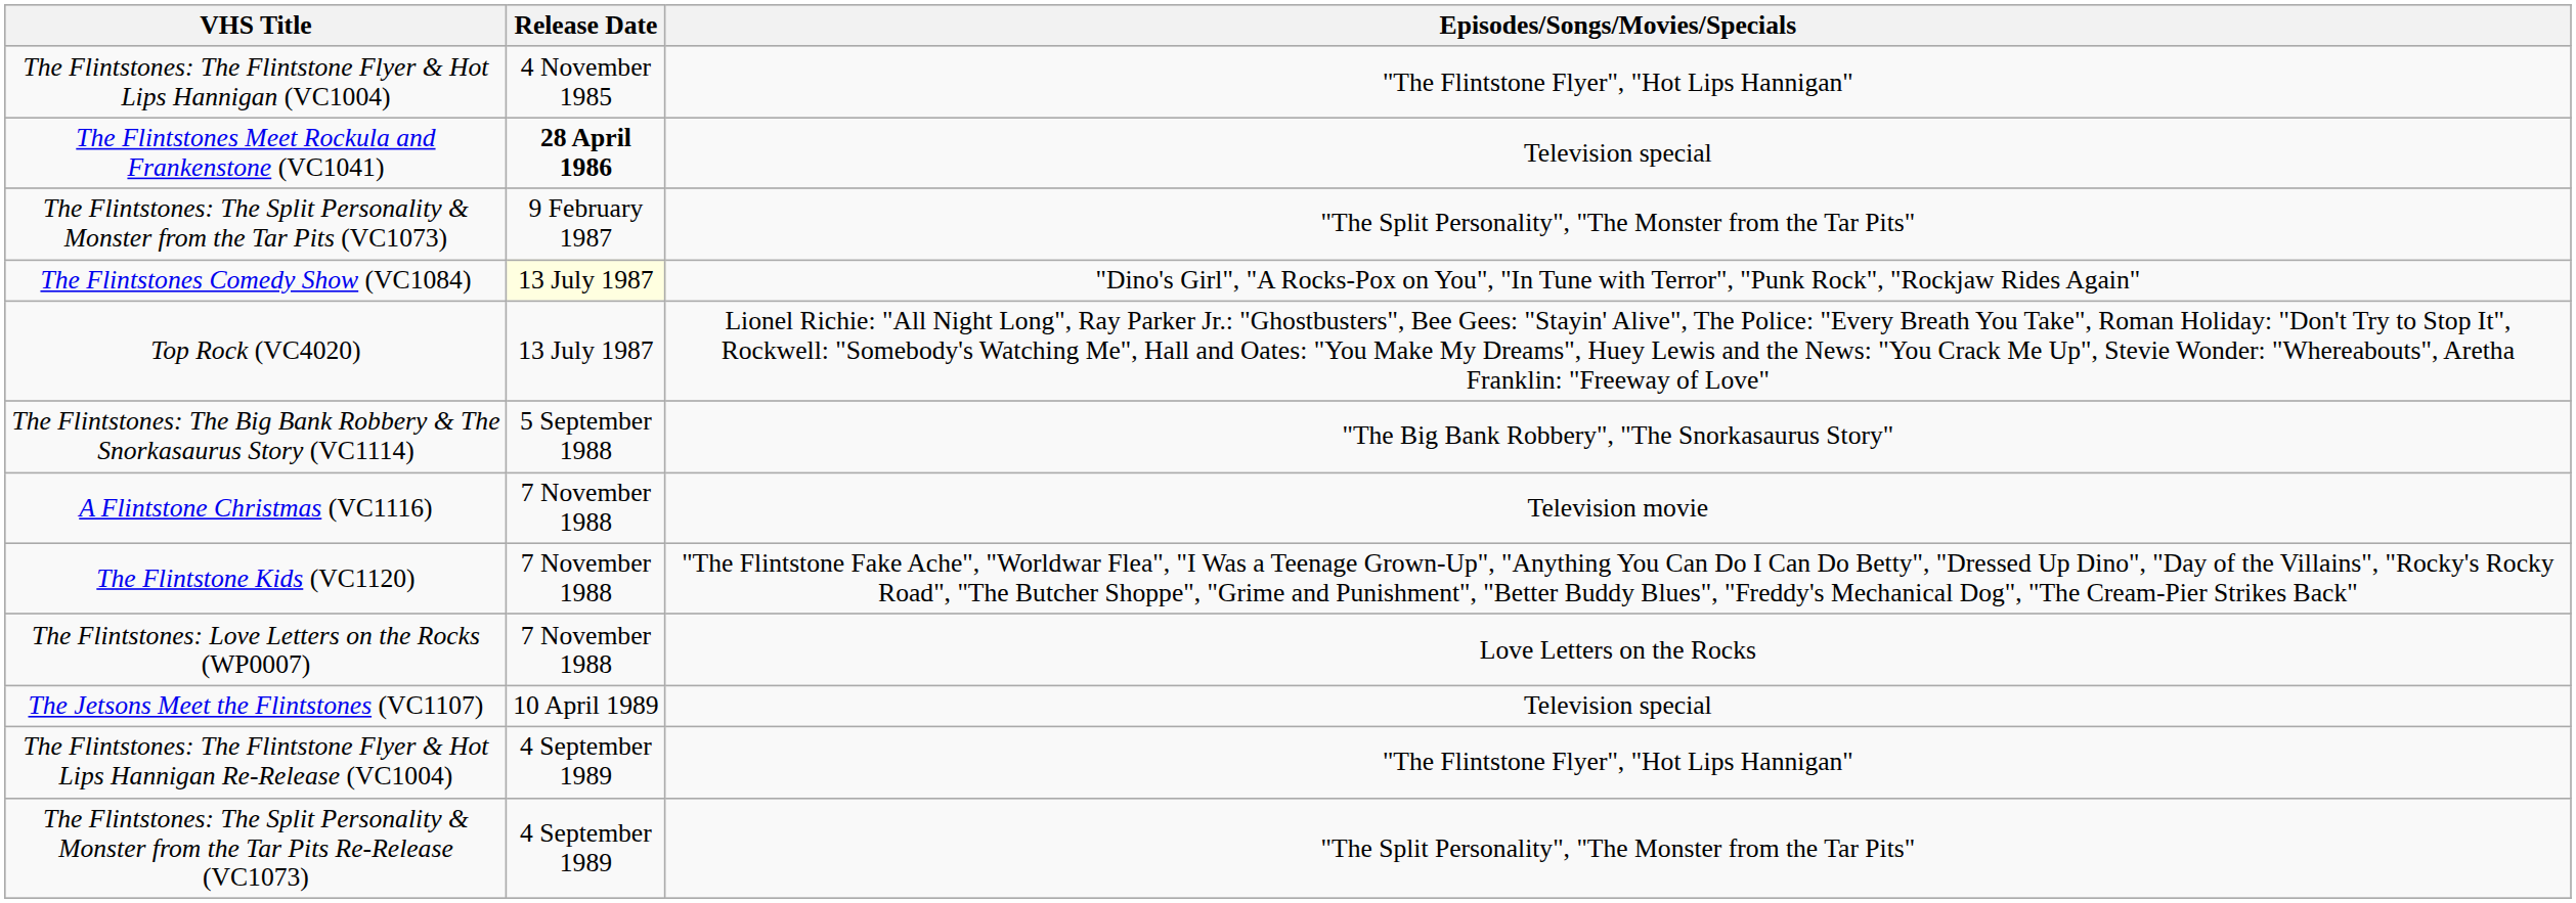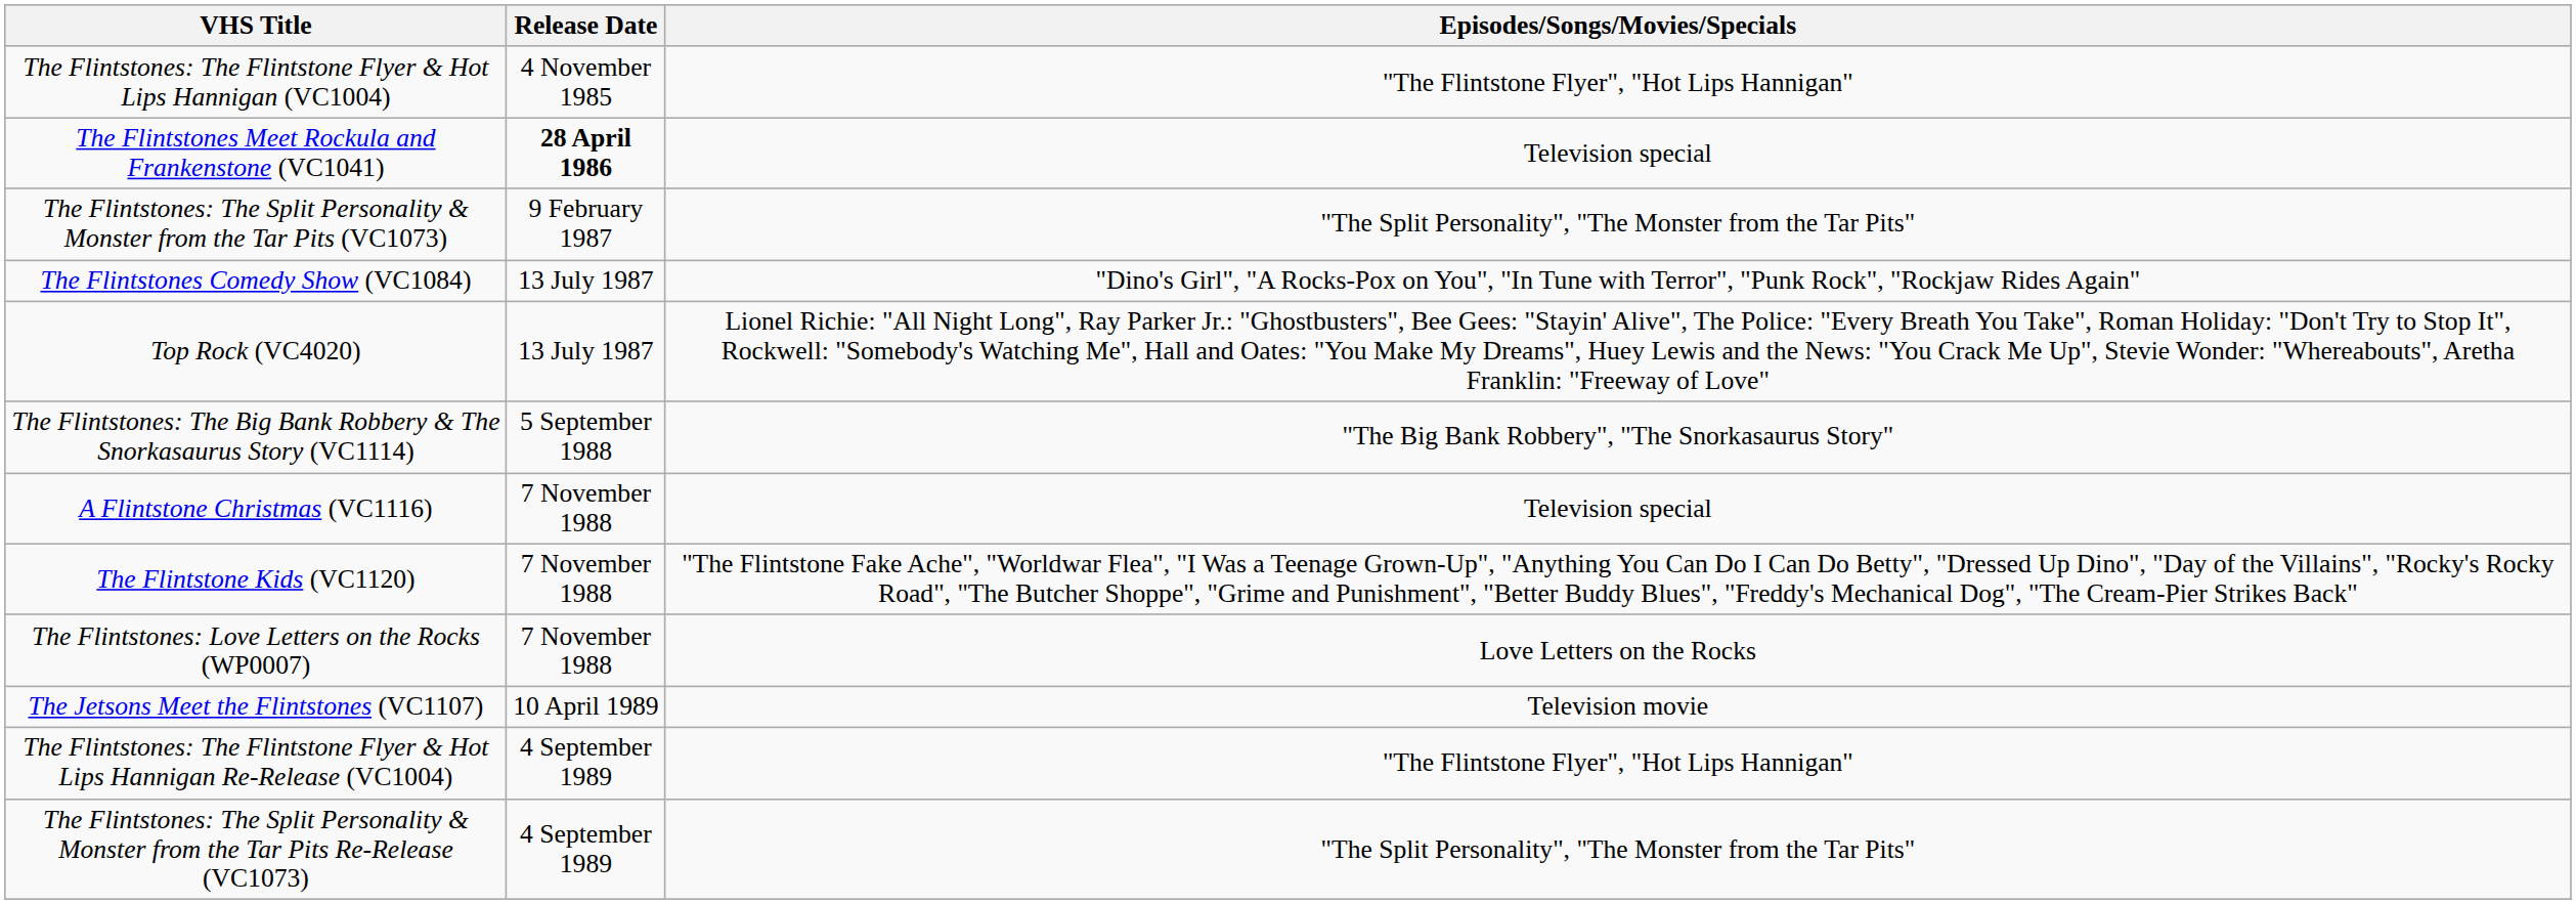The Flintstones Comedy Show (VC1084) | Release Date: lightyellow background -> no background
A Flintstone Christmas (VC1116) | Episodes/Songs/Movies/Specials: Television movie -> Television special
The Jetsons Meet the Flintstones (VC1107) | Episodes/Songs/Movies/Specials: Television special -> Television movie
